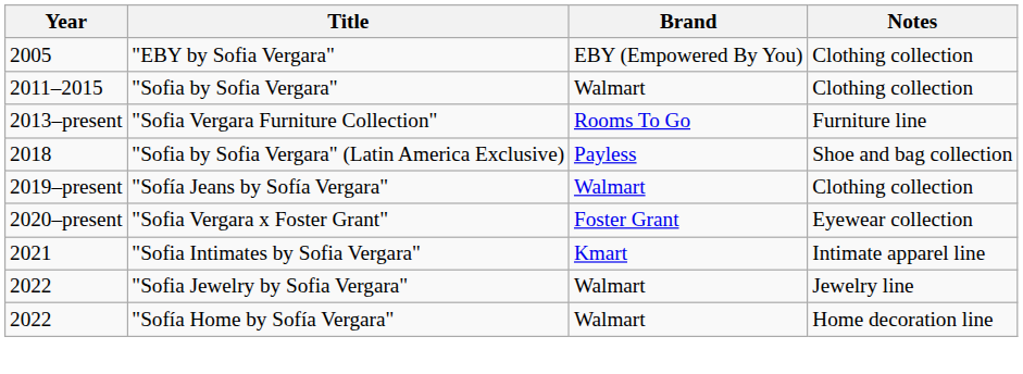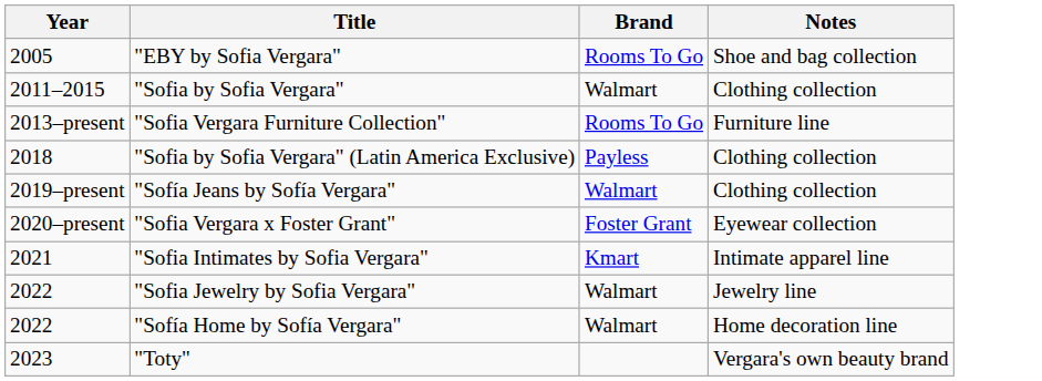"EBY by Sofia Vergara" | Brand: EBY (Empowered By You) -> Rooms To Go
"EBY by Sofia Vergara" | Notes: Clothing collection -> Shoe and bag collection
"Sofia by Sofia Vergara" (Latin America Exclusive) | Notes: Shoe and bag collection -> Clothing collection
+ row: 2023 | "Toty" | Vergara's own beauty brand
